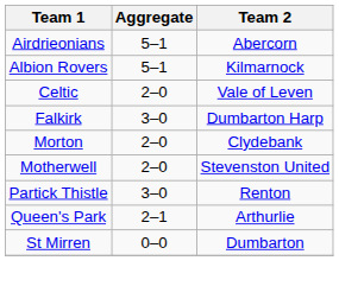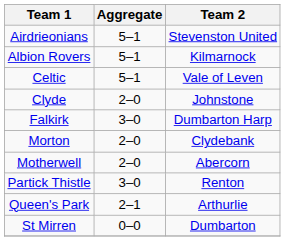Airdrieonians | Team 2: Abercorn -> Stevenston United
Celtic | Aggregate: 2–0 -> 5–1
+ row: Clyde | 2–0 | Johnstone
Motherwell | Team 2: Stevenston United -> Abercorn
